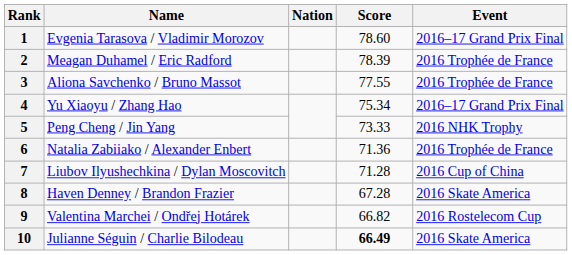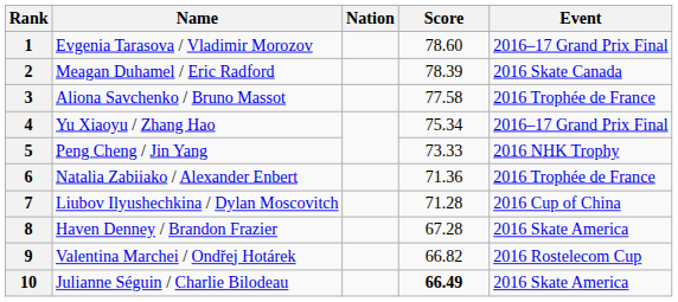2 | Event: 2016 Trophée de France -> 2016 Skate Canada
3 | Score: 77.55 -> 77.58
